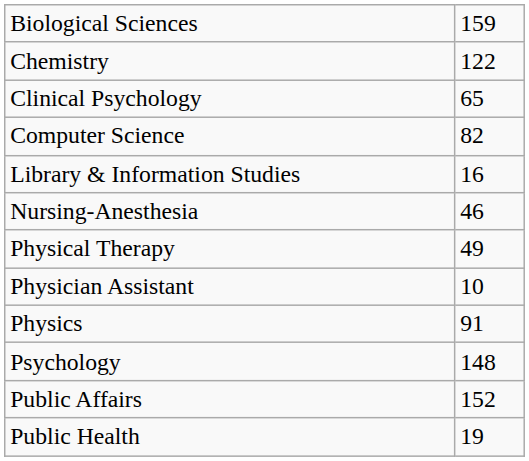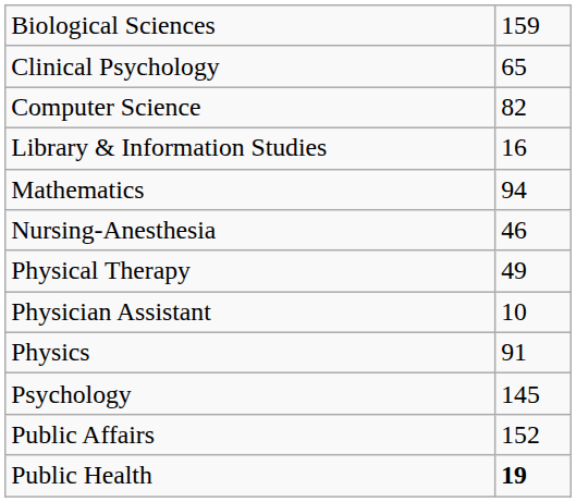- row: Chemistry | 122
+ row: Mathematics | 94
Psychology | column 2: 148 -> 145
Public Health | column 2: normal -> bold
